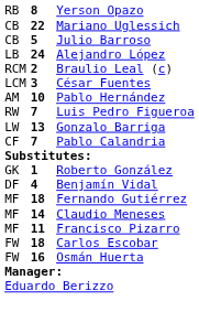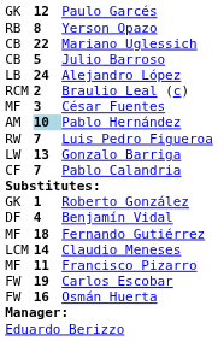+ row: GK | 12 | Paulo Garcés
César Fuentes | column 1: LCM -> MF
Pablo Hernández | column 2: no background -> lightblue background
Claudio Meneses | column 1: MF -> LCM
Carlos Escobar | column 2: 18 -> 19
